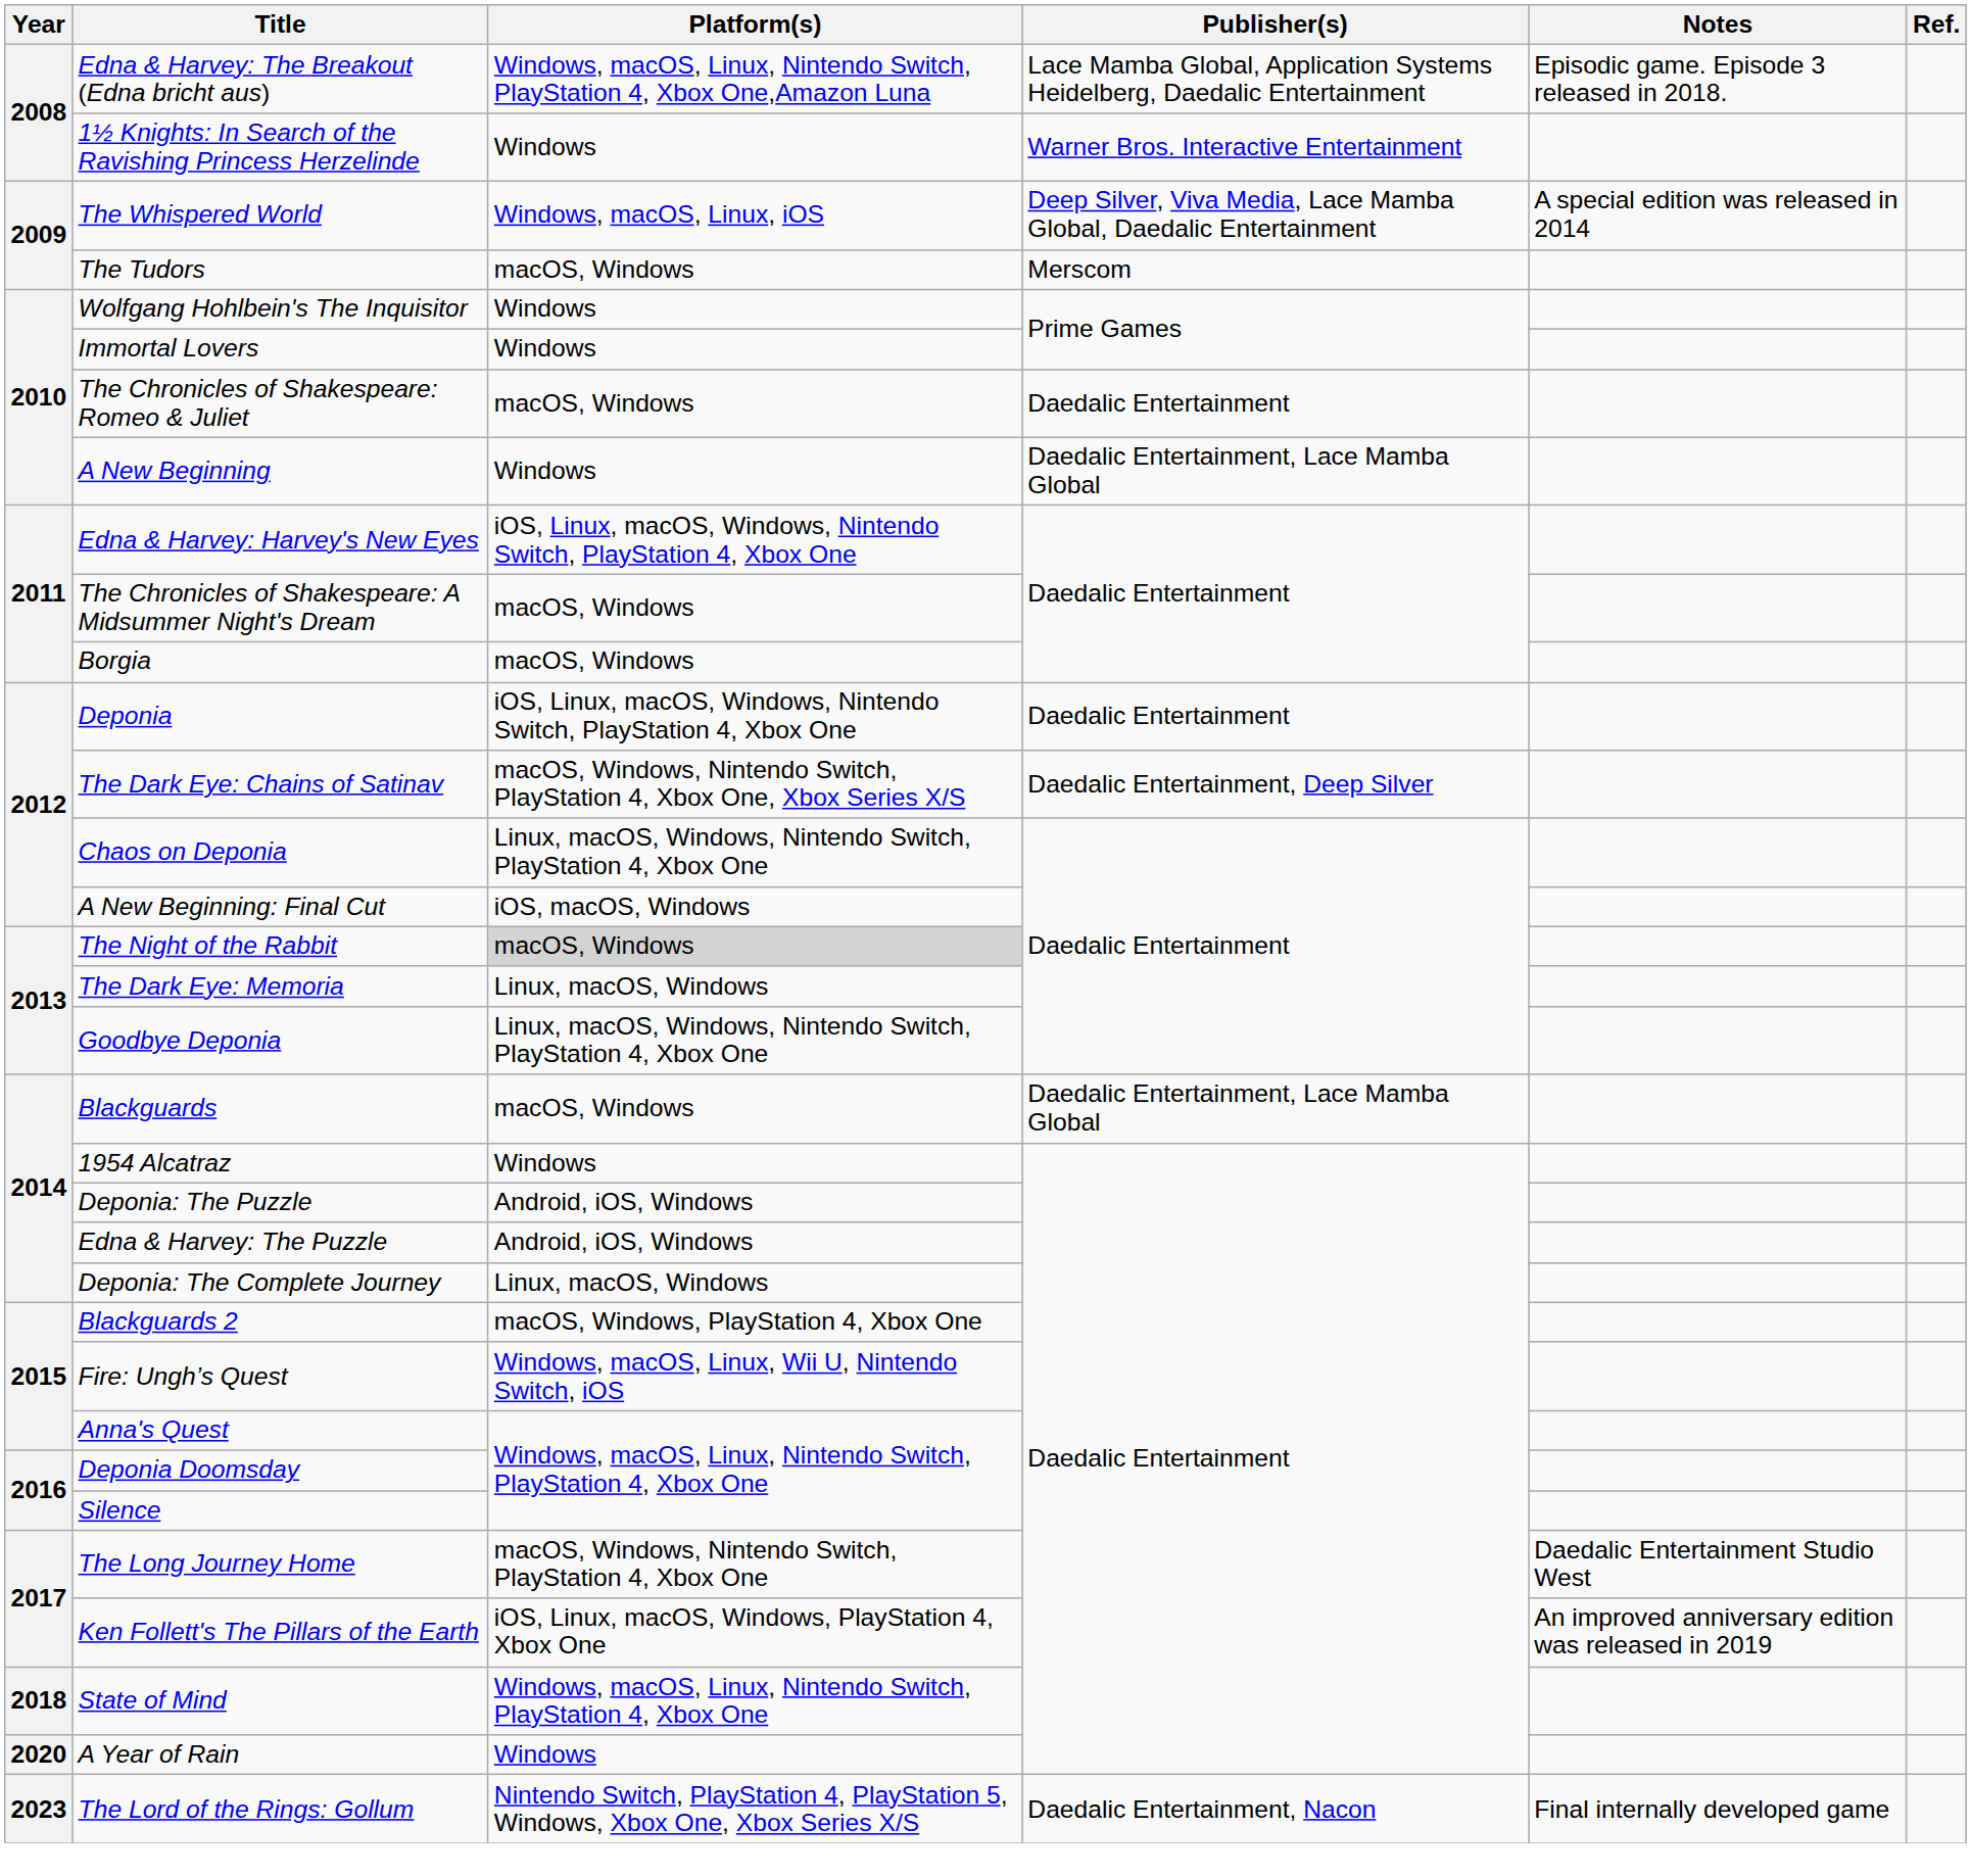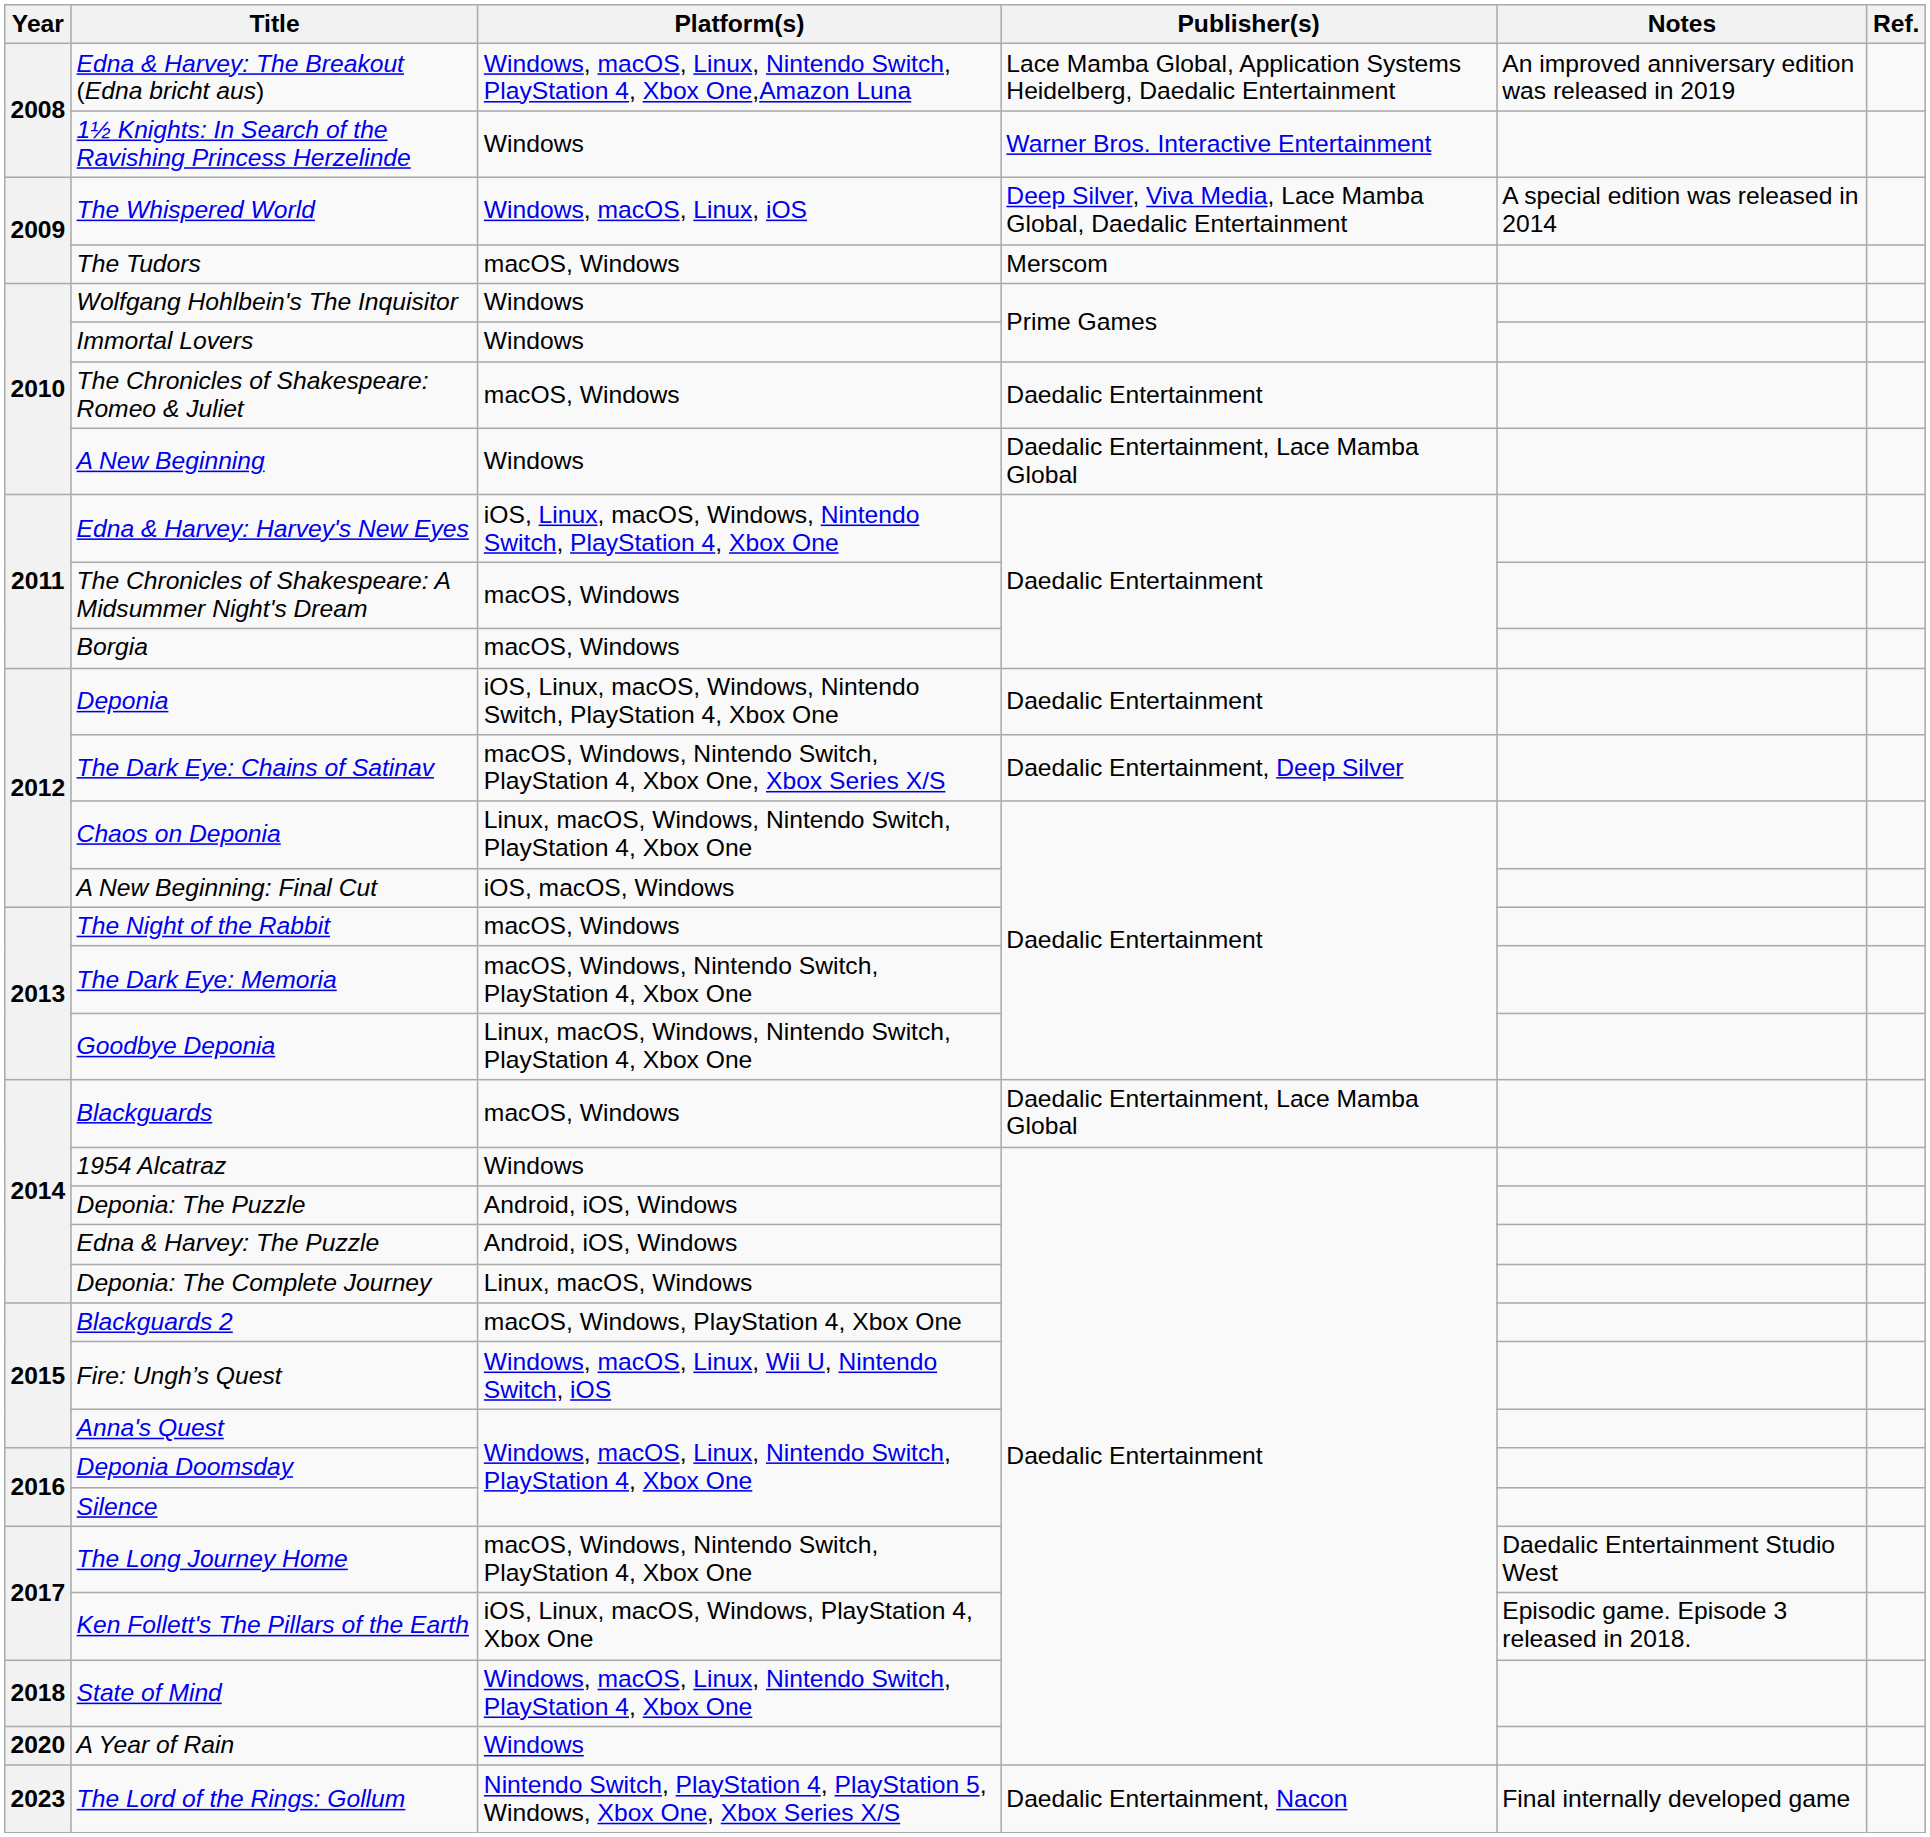Edna & Harvey: The Breakout (Edna bricht aus) | Notes: Episodic game. Episode 3 released in 2018. -> An improved anniversary edition was released in 2019
The Night of the Rabbit | Platform(s): lightgrey background -> no background
The Dark Eye: Memoria | Platform(s): Linux, macOS, Windows -> macOS, Windows, Nintendo Switch, PlayStation 4, Xbox One
Ken Follett's The Pillars of the Earth | Notes: An improved anniversary edition was released in 2019 -> Episodic game. Episode 3 released in 2018.
